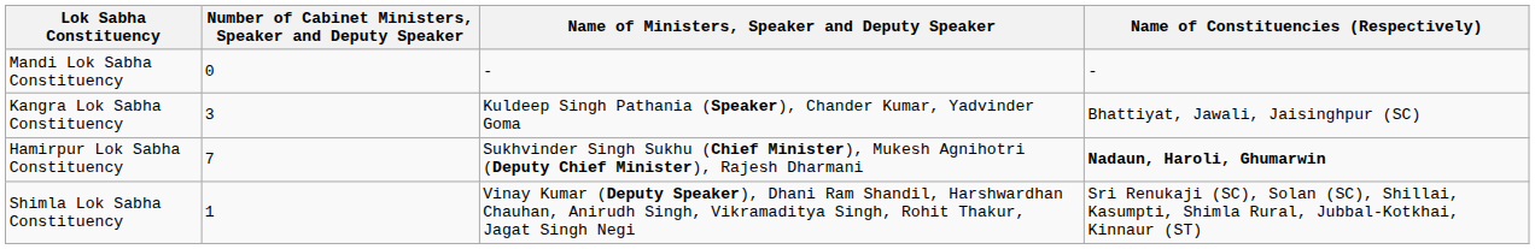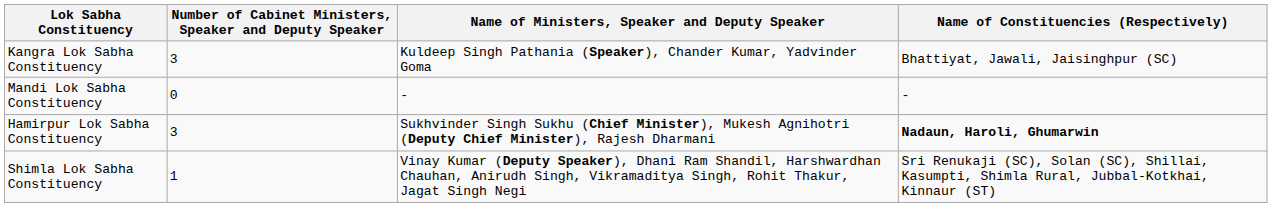rows swapped: Kangra Lok Sabha Constituency <-> Mandi Lok Sabha Constituency
Hamirpur Lok Sabha Constituency | Number of Cabinet Ministers, Speaker and Deputy Speaker: 7 -> 3
